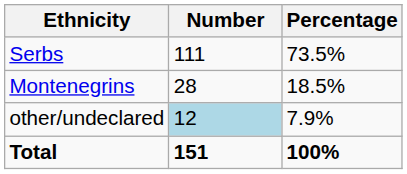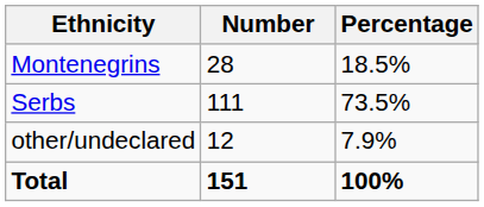rows swapped: Serbs <-> Montenegrins
other/undeclared | Number: lightblue background -> no background
